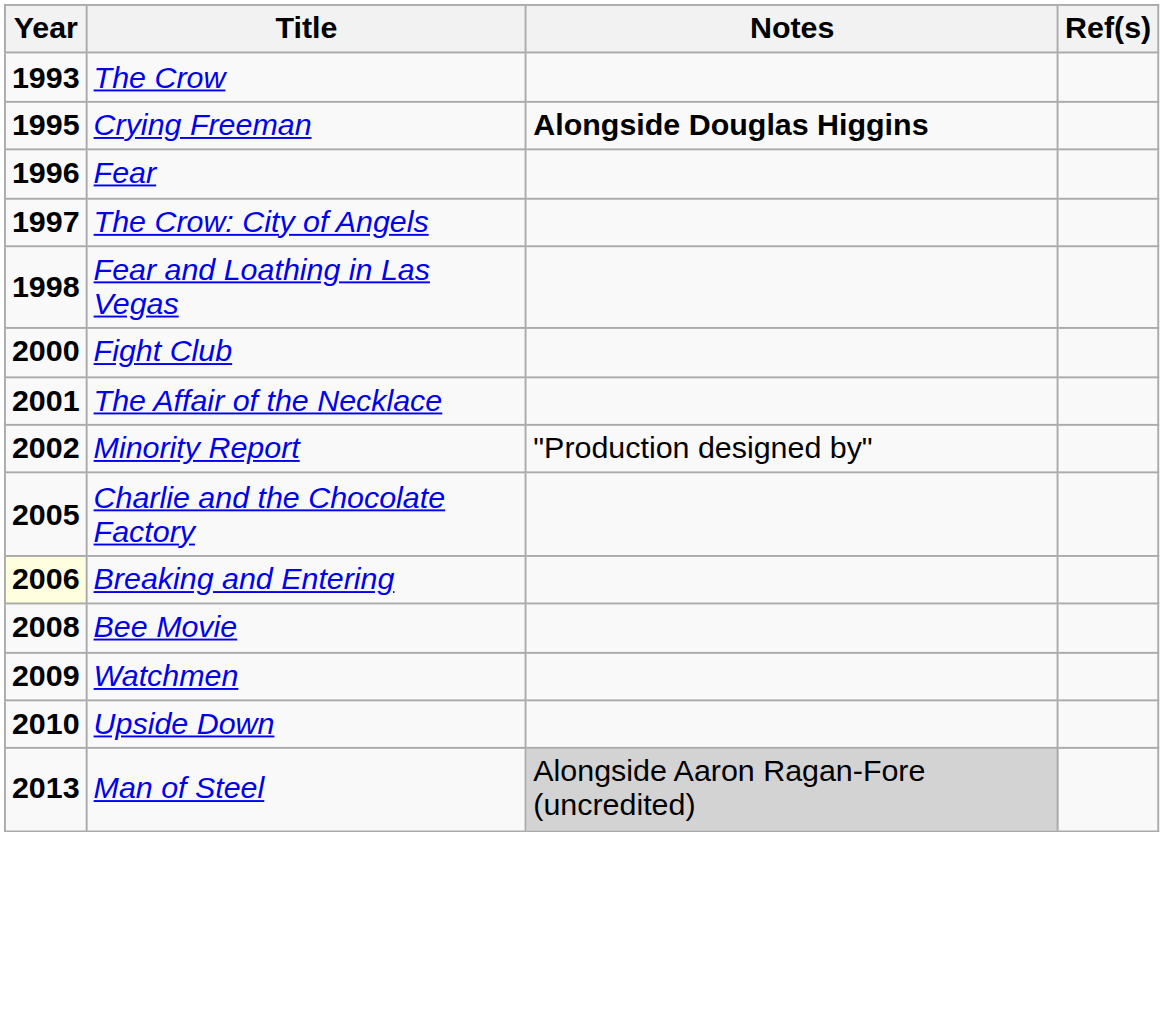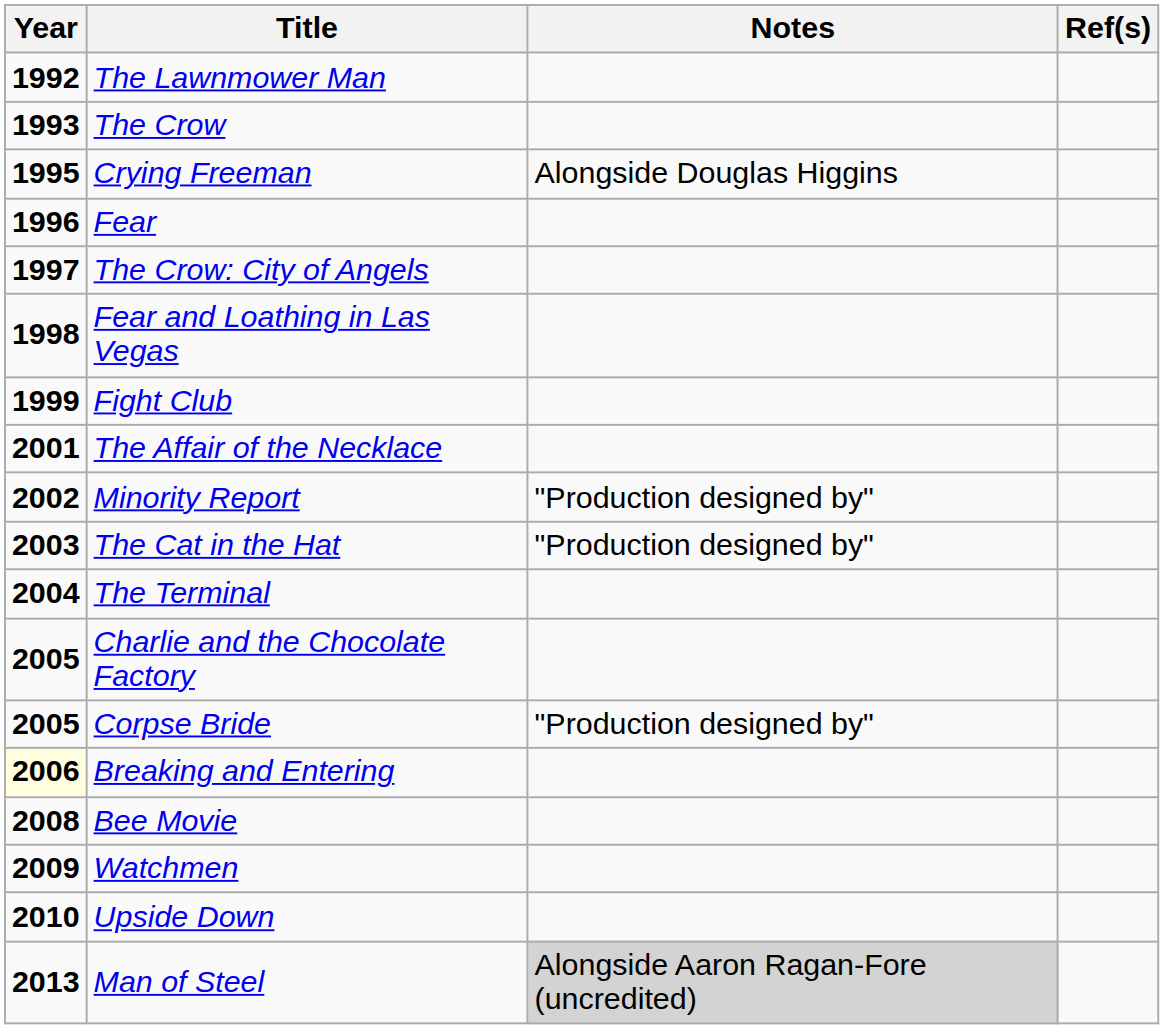+ row: 1992 | The Lawnmower Man
Crying Freeman | Notes: bold -> normal
Fight Club | Year: 2000 -> 1999
+ row: 2003 | The Cat in the Hat | "Production designed by"
+ row: 2004 | The Terminal
+ row: 2005 | Corpse Bride | "Production designed by"
